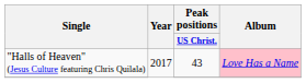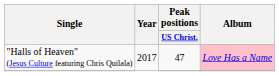"Halls of Heaven" (Jesus Culture featuring Chris Quilala) | Peak positions / US Christ.: 43 -> 47
